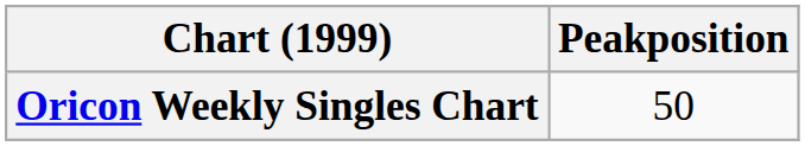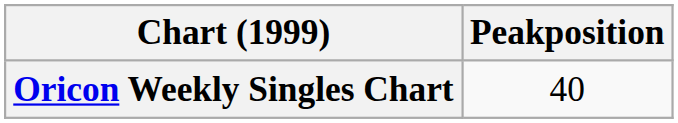Oricon Weekly Singles Chart | Peakposition: 50 -> 40
